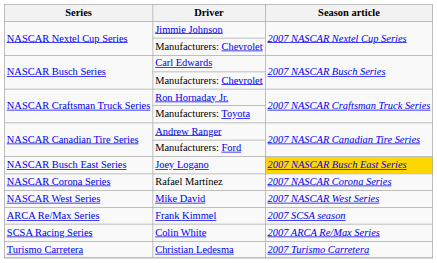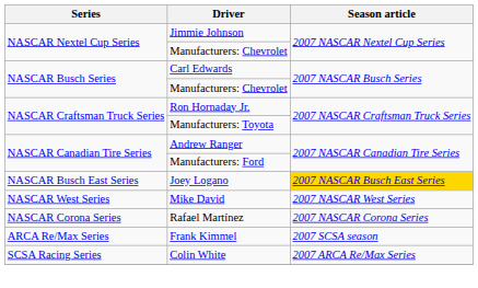rows swapped: Rafael Martínez <-> Mike David
- row: Turismo Carretera | Christian Ledesma | 2007 Turismo Carretera
